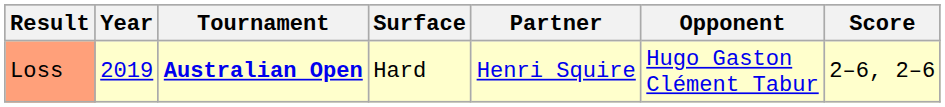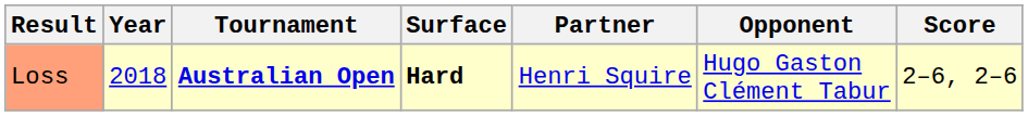Loss | Year: 2019 -> 2018
Loss | Surface: normal -> bold
